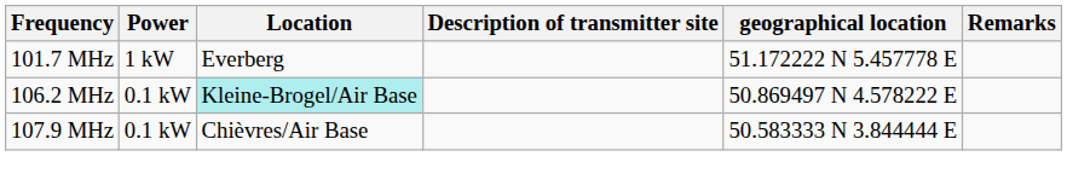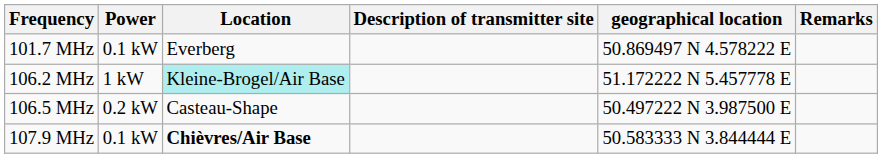101.7 MHz | Power: 1 kW -> 0.1 kW
101.7 MHz | geographical location: 51.172222 N 5.457778 E -> 50.869497 N 4.578222 E
106.2 MHz | Power: 0.1 kW -> 1 kW
106.2 MHz | geographical location: 50.869497 N 4.578222 E -> 51.172222 N 5.457778 E
+ row: 106.5 MHz | 0.2 kW | Casteau-Shape | 50.497222 N 3.987500 E
107.9 MHz | Location: normal -> bold
